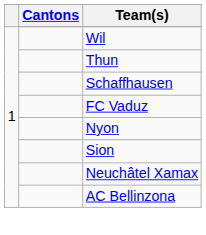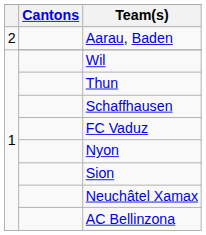+ row: 2 | Aarau, Baden
